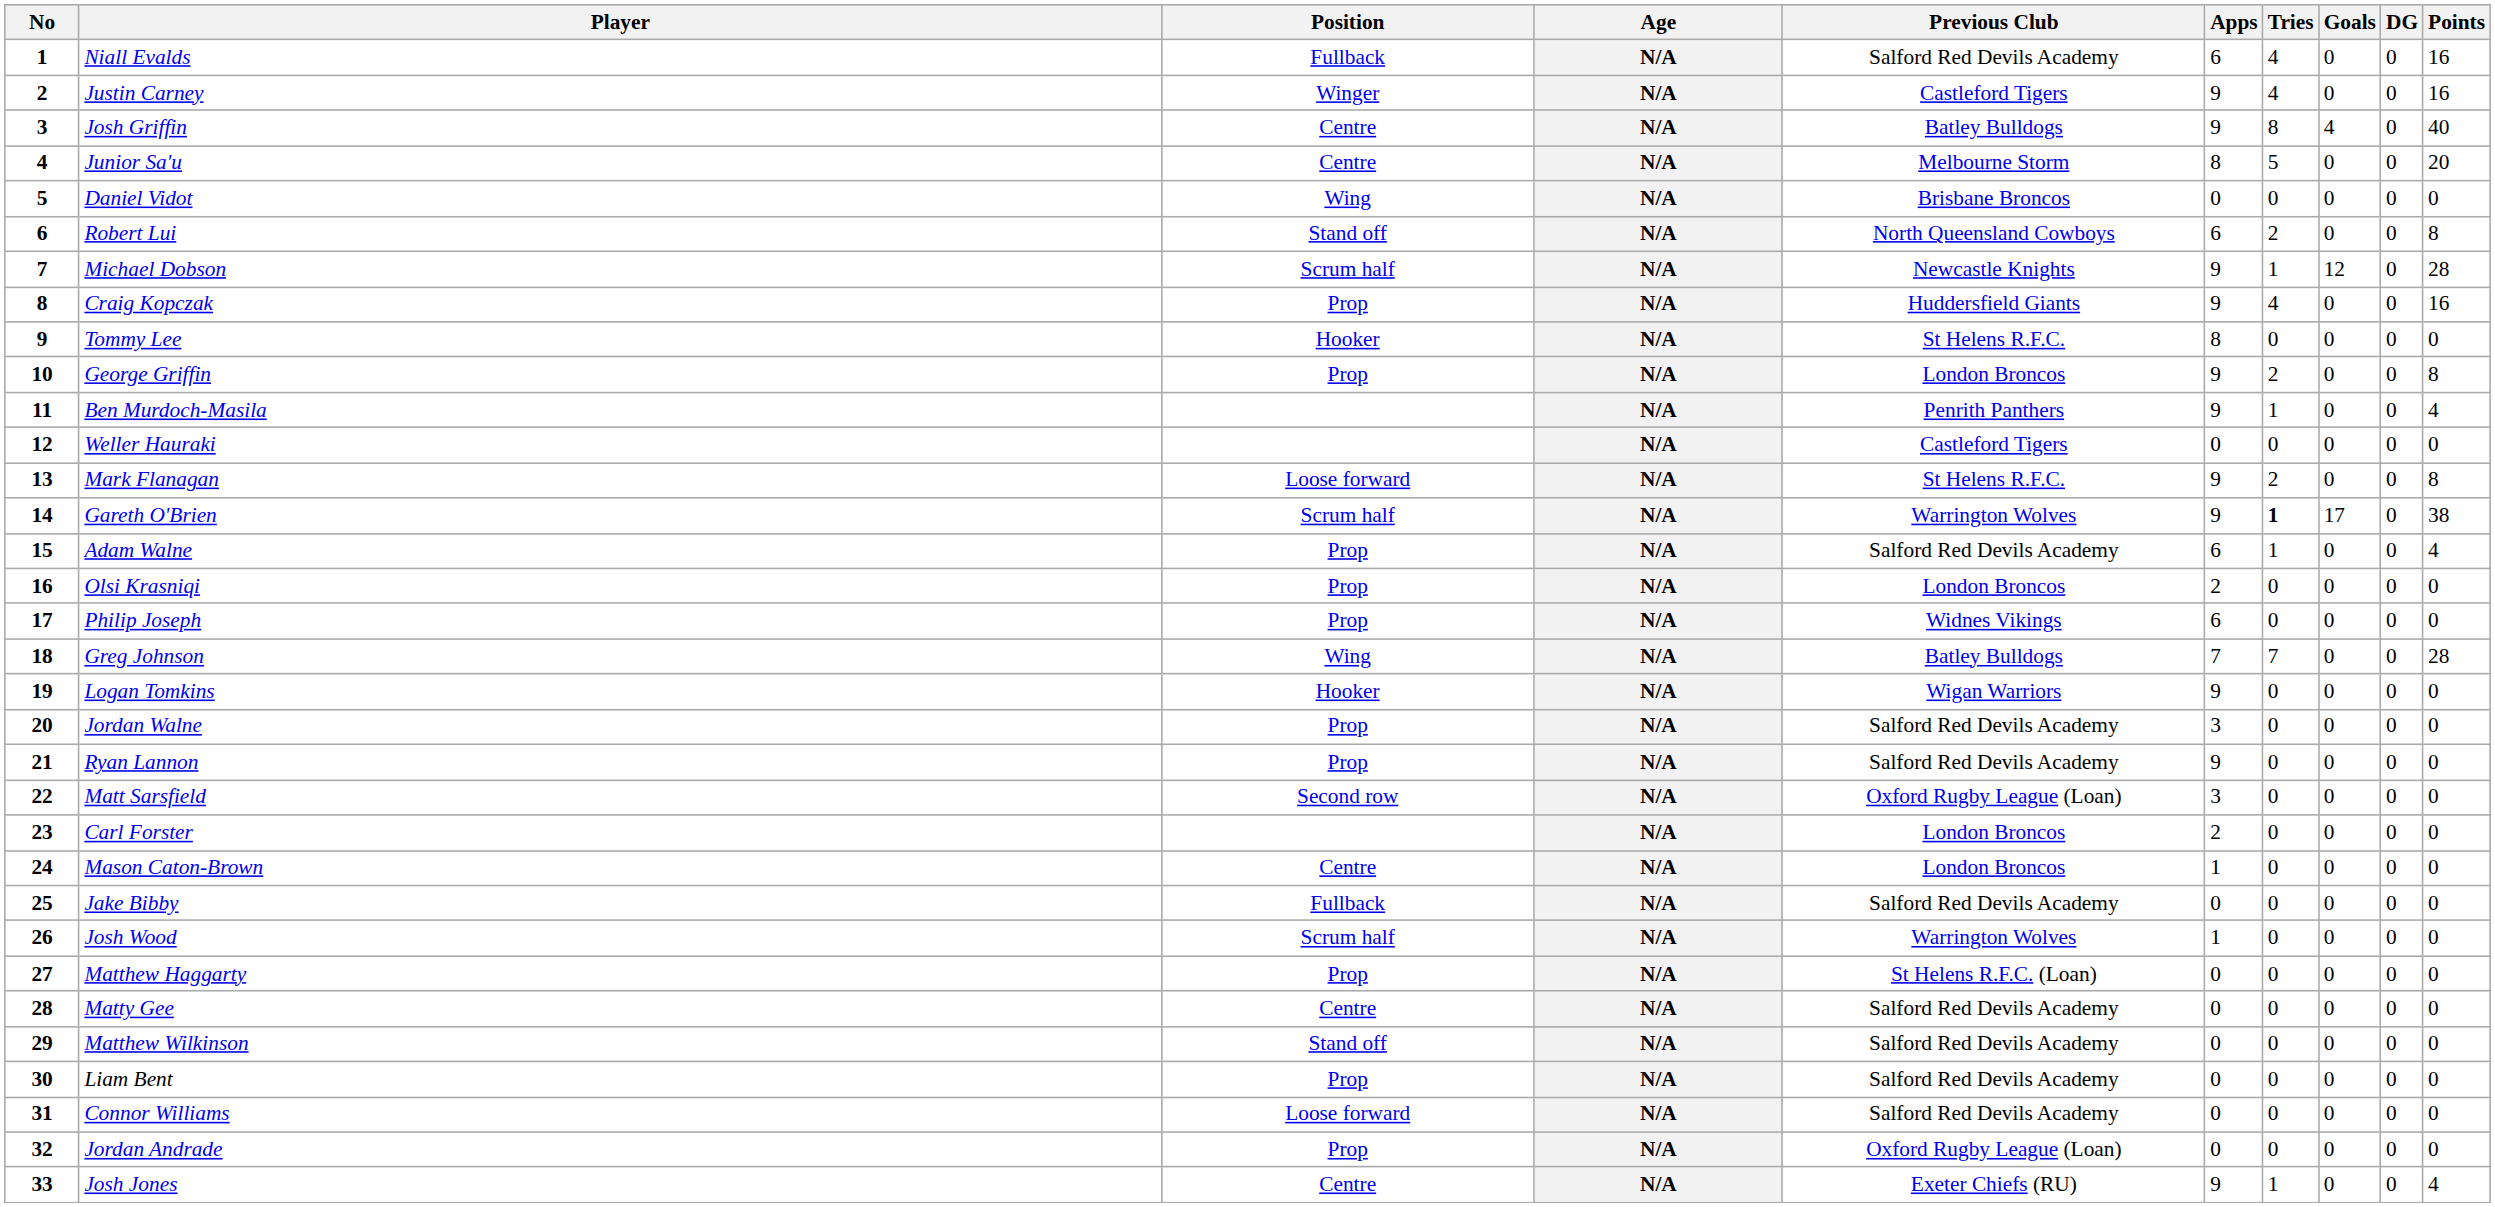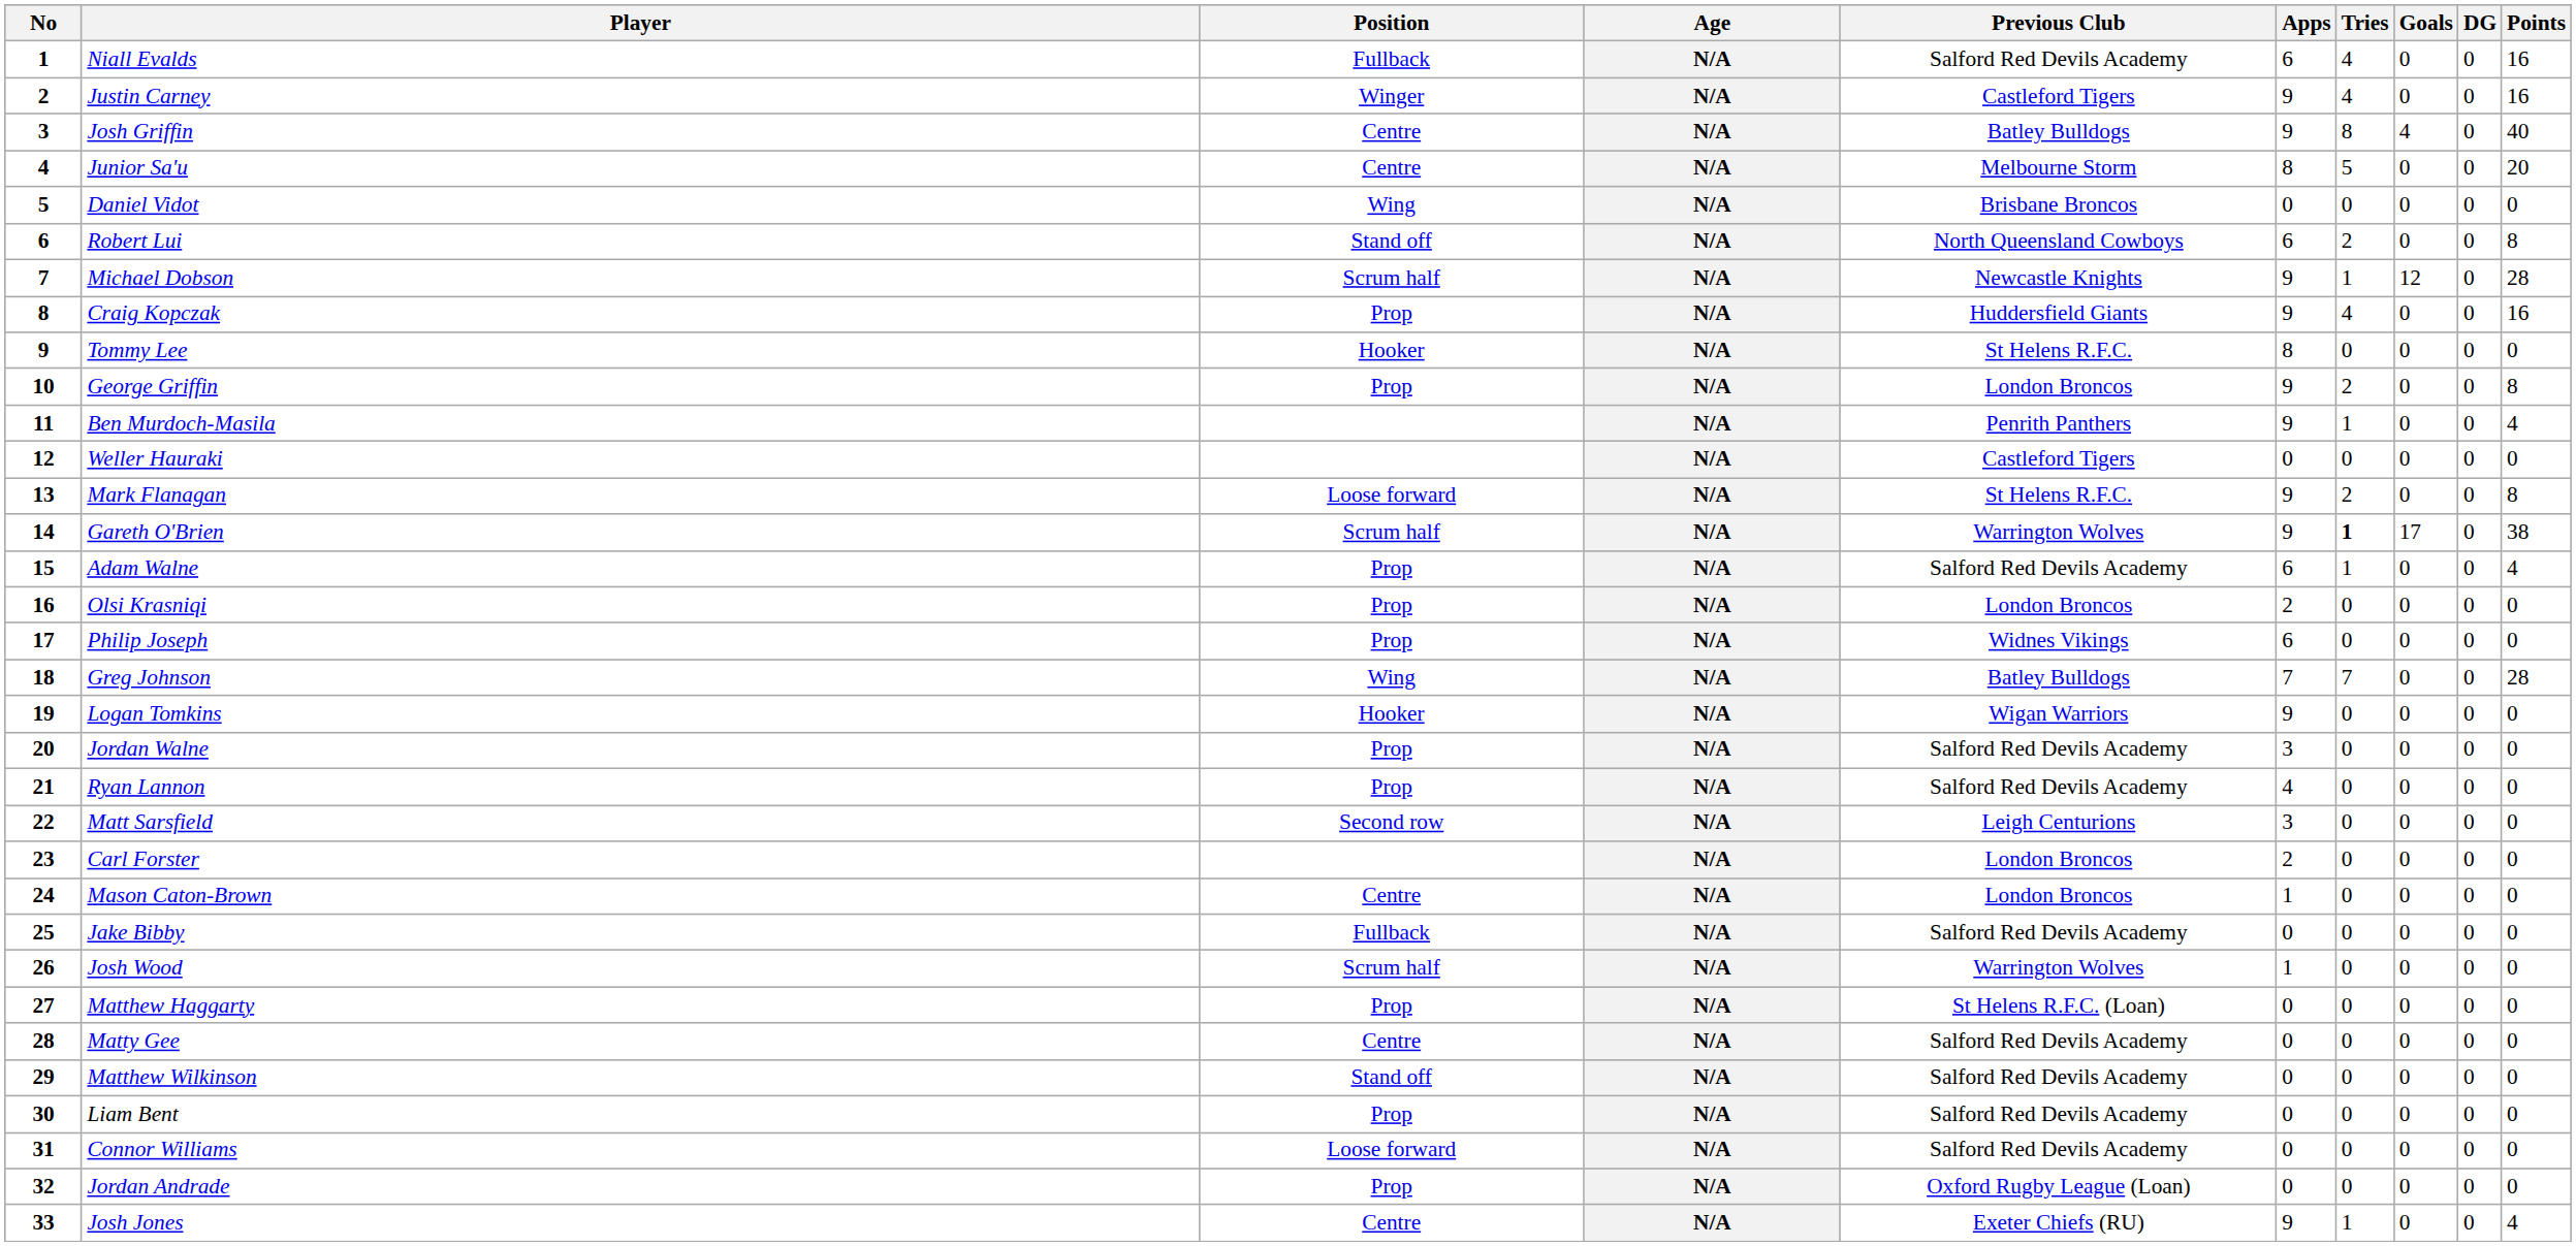Ryan Lannon | Apps: 9 -> 4
Matt Sarsfield | Previous Club: Oxford Rugby League (Loan) -> Leigh Centurions
